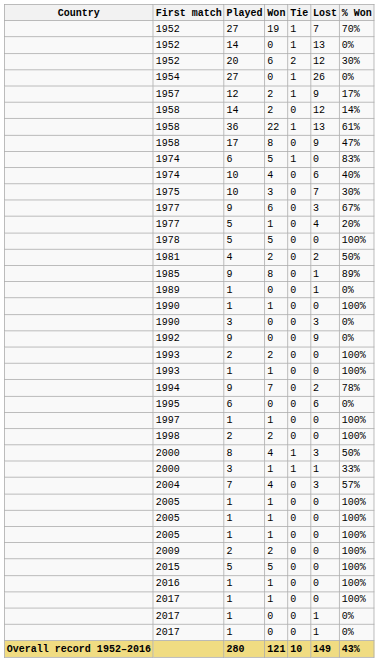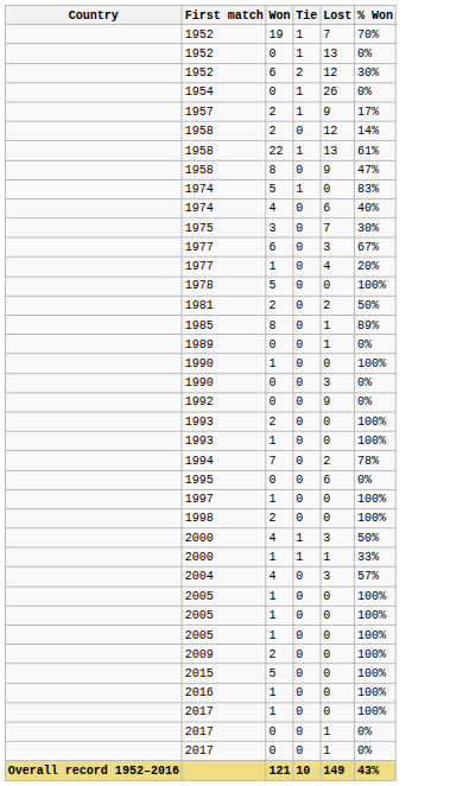- column: Played | 27 | 14 | 20 | 27 | 12 | 14 | 36 | 17 | 6 | 10 | 10 | 9 | 5 | 5 | 4 | 9 | 1 | 1 | 3 | 9 | 2 | 1 | 9 | 6 | 1 | 2 | 8 | 3 | 7 | 1 | 1 | 1 | 2 | 5 | 1 | 1 | 1 | 1 | 280
